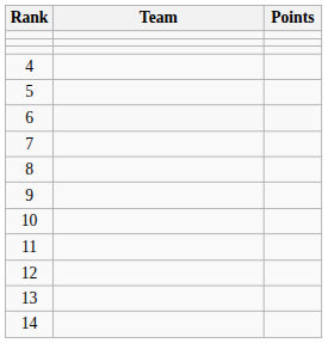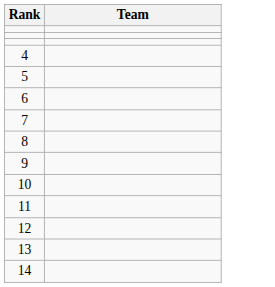- column: Points
